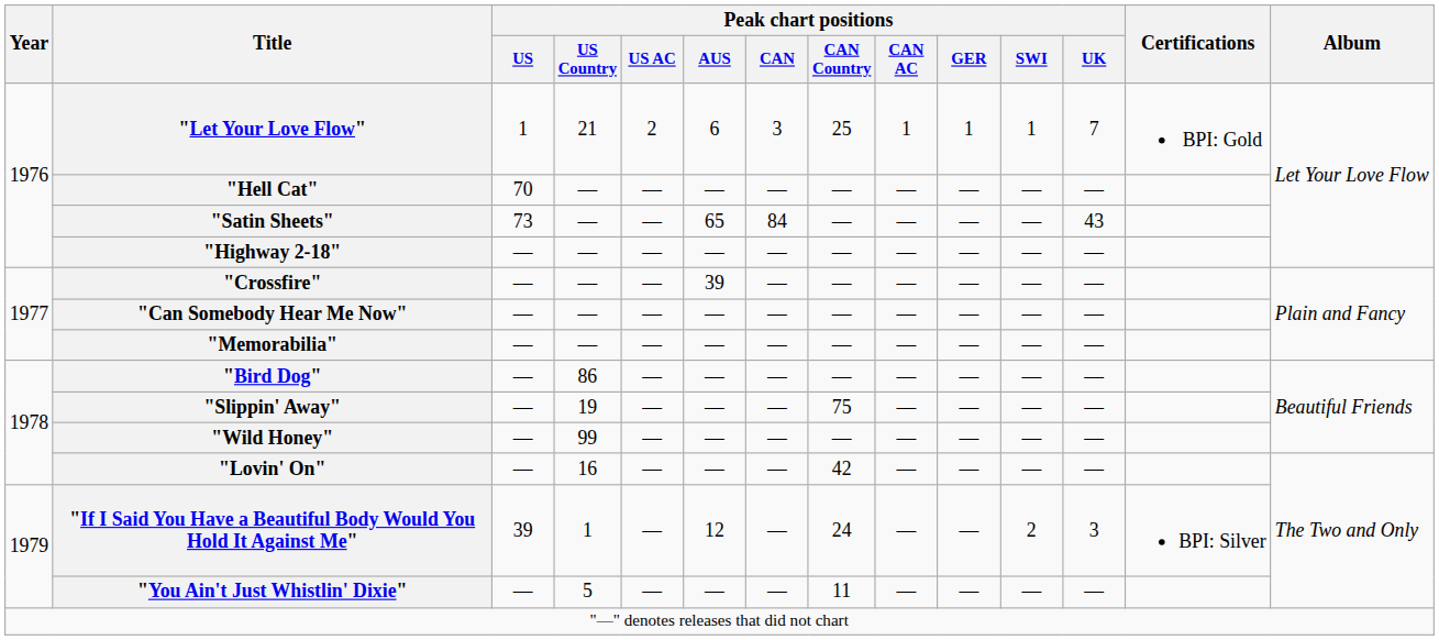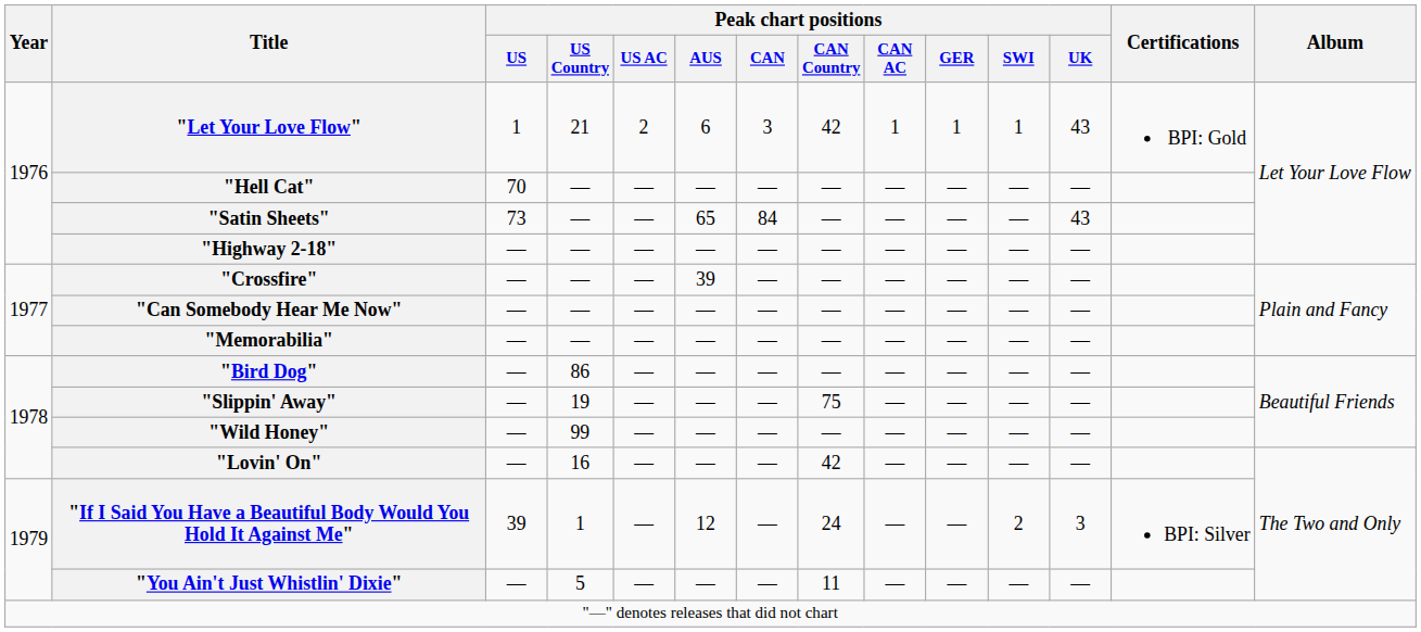"Let Your Love Flow" | Peak chart positions / CAN Country: 25 -> 42
"Let Your Love Flow" | Peak chart positions / UK: 7 -> 43
